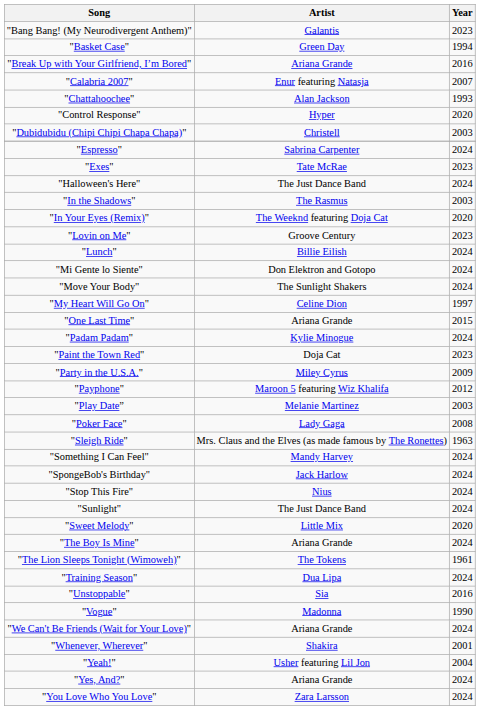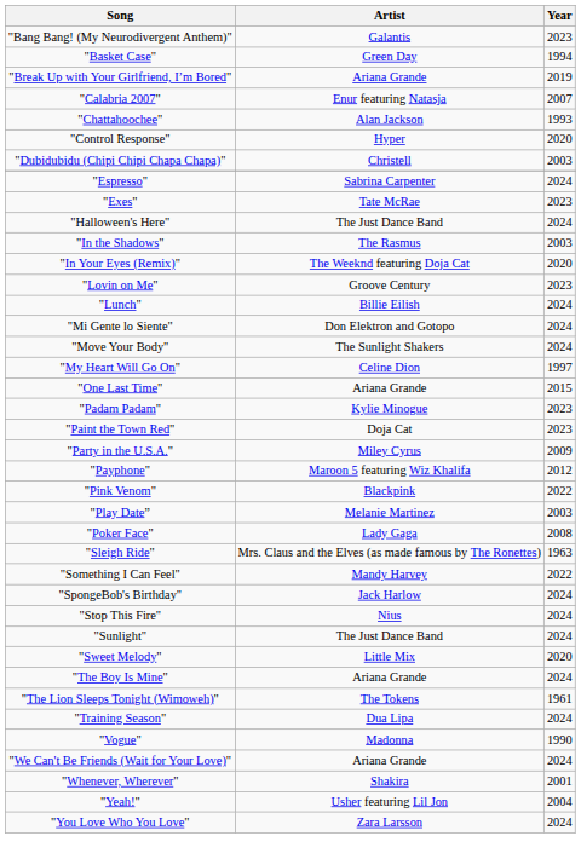"Break Up with Your Girlfriend, I’m Bored" | Year: 2016 -> 2019
"Padam Padam" | Year: 2024 -> 2023
+ row: "Pink Venom" | Blackpink | 2022
"Something I Can Feel" | Year: 2024 -> 2022
- row: "Unstoppable" | Sia | 2016
- row: "Yes, And?" | Ariana Grande | 2024
